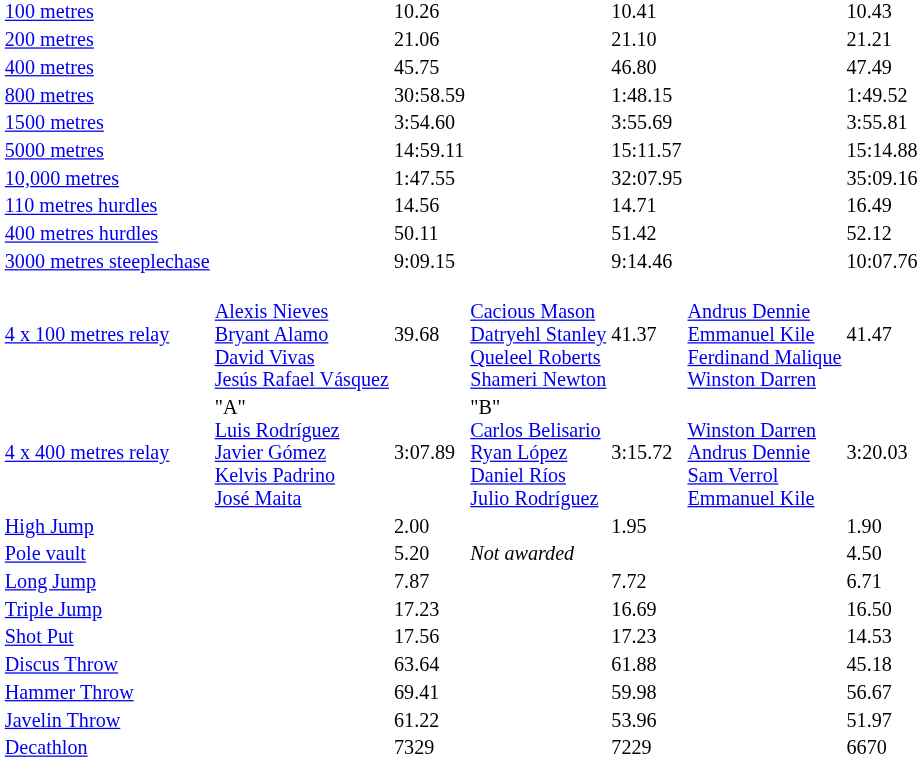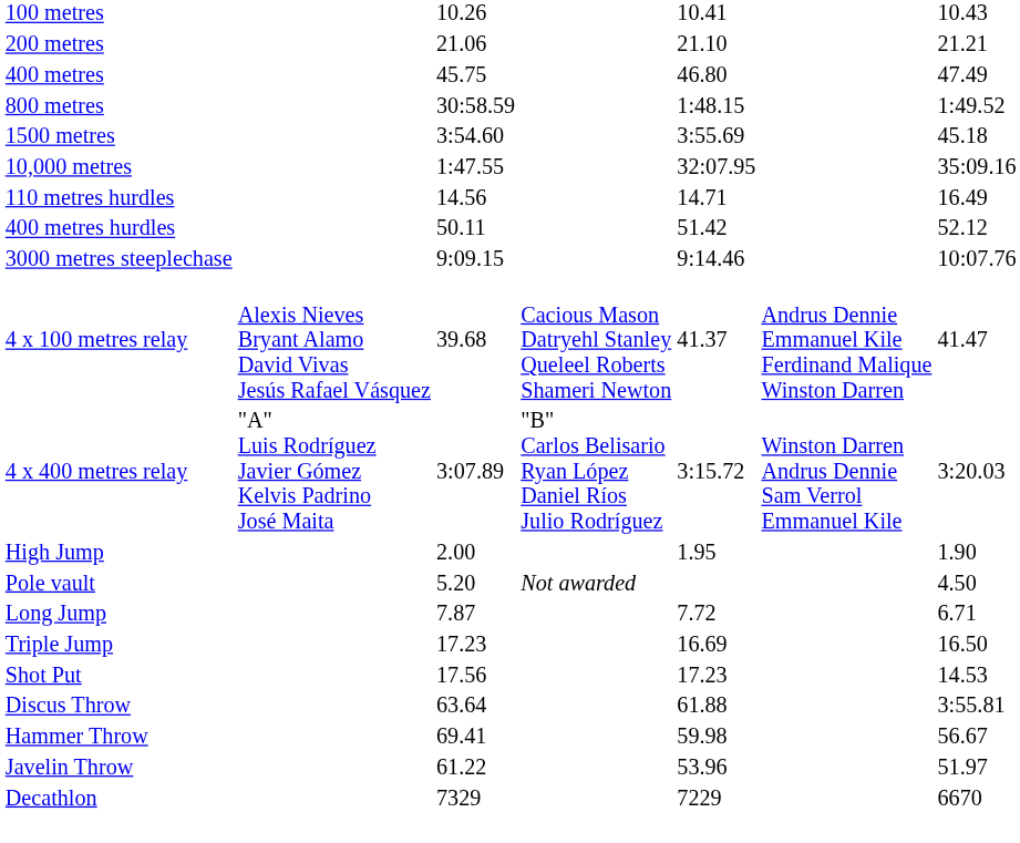1500 metres | column 7: 3:55.81 -> 45.18
- row: 5000 metres | 14:59.11 | 15:11.57 | 15:14.88
Discus Throw | column 7: 45.18 -> 3:55.81
